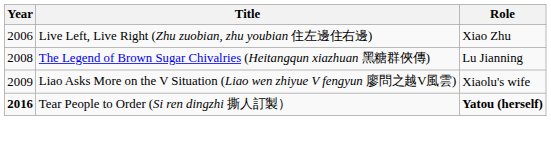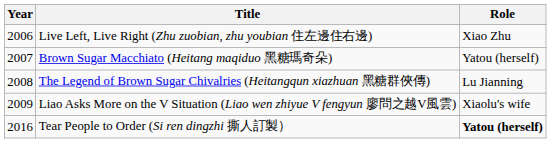+ row: 2007 | Brown Sugar Macchiato (Heitang maqiduo 黑糖瑪奇朵) | Yatou (herself)
Tear People to Order (Si ren dingzhi 撕人訂製） | Year: bold -> normal
